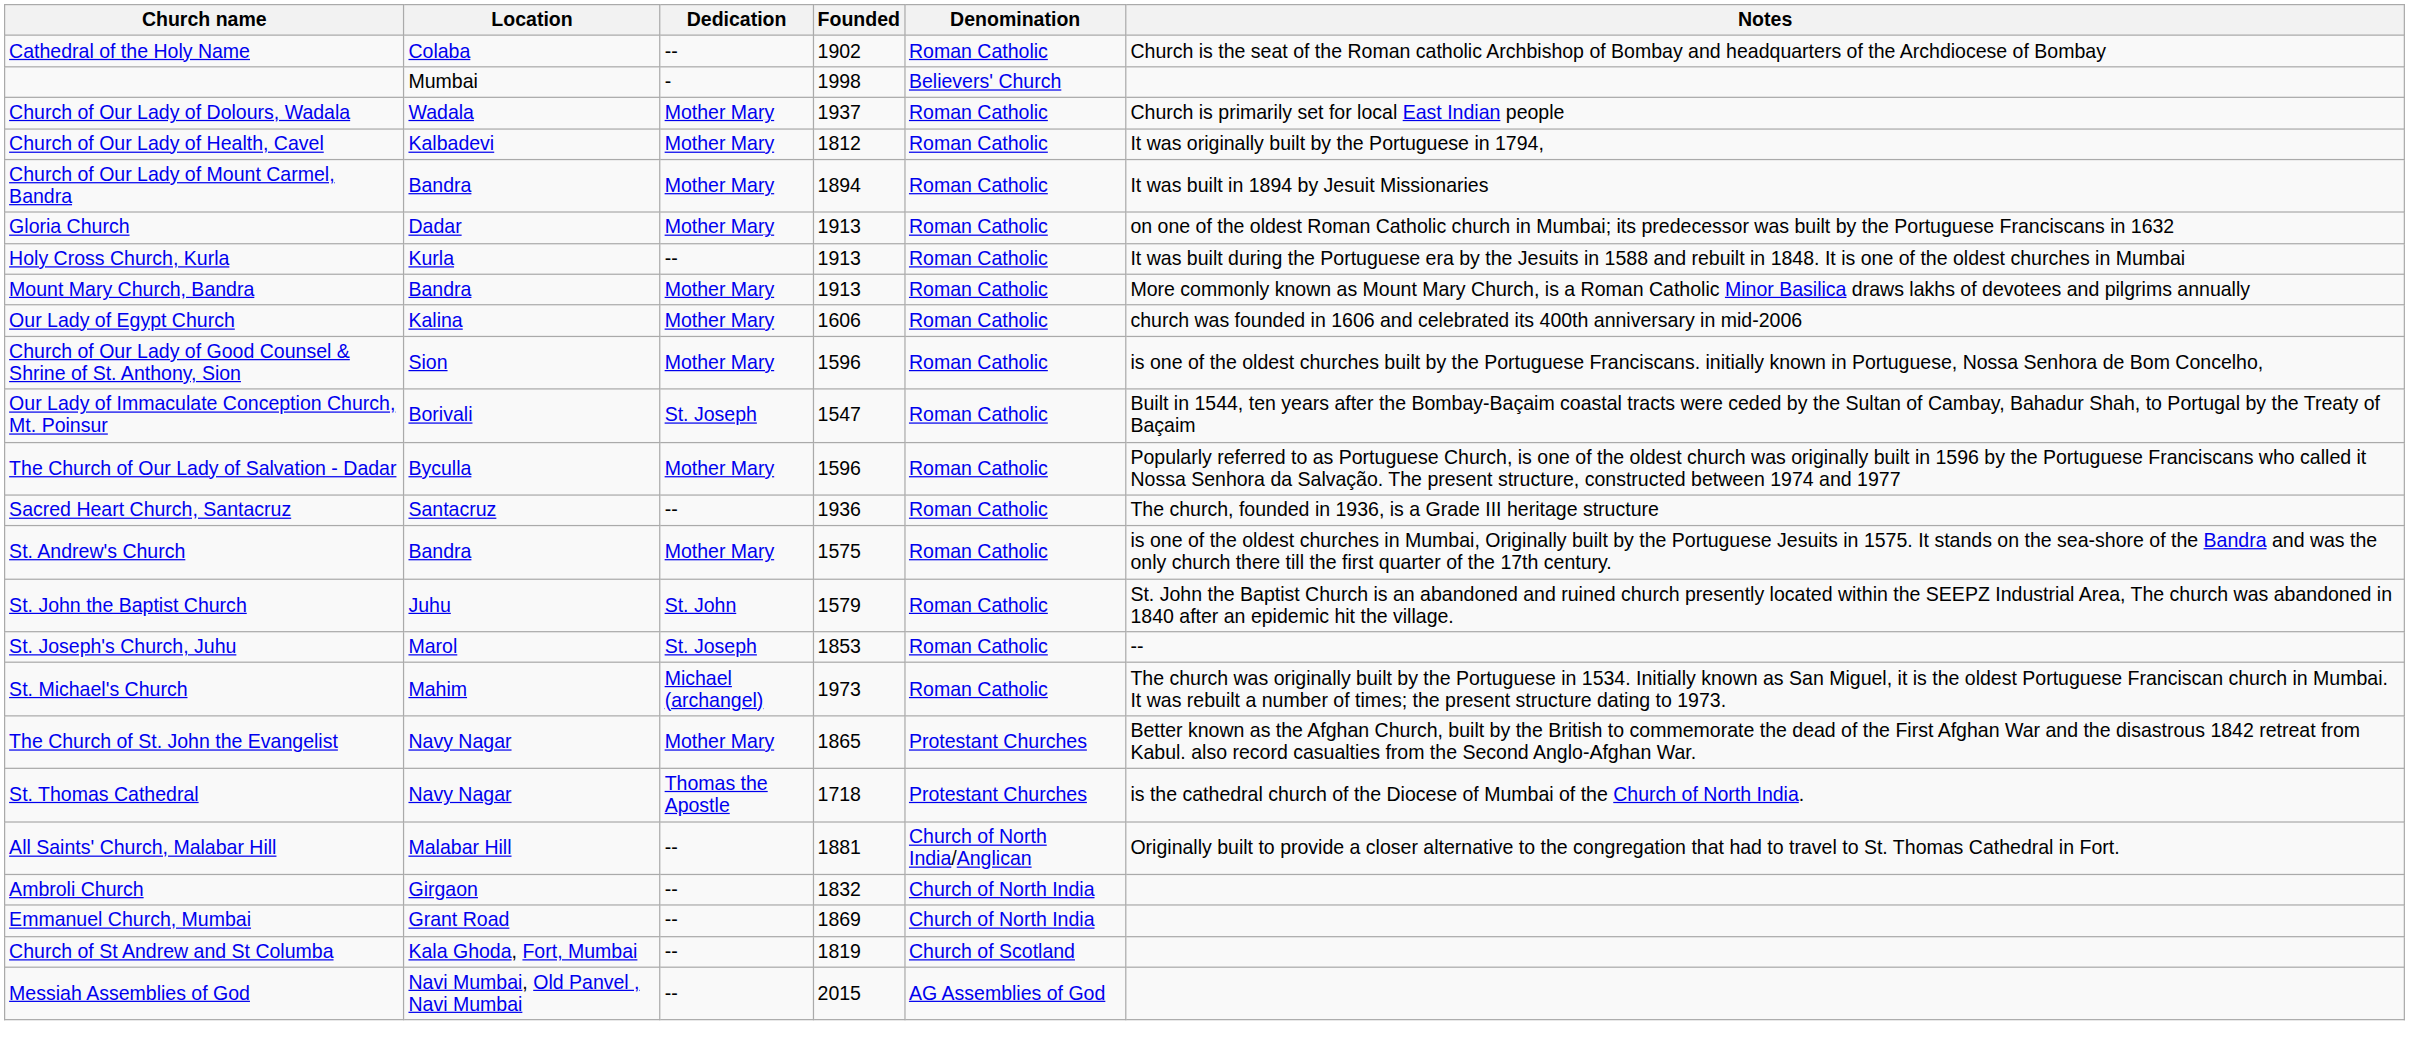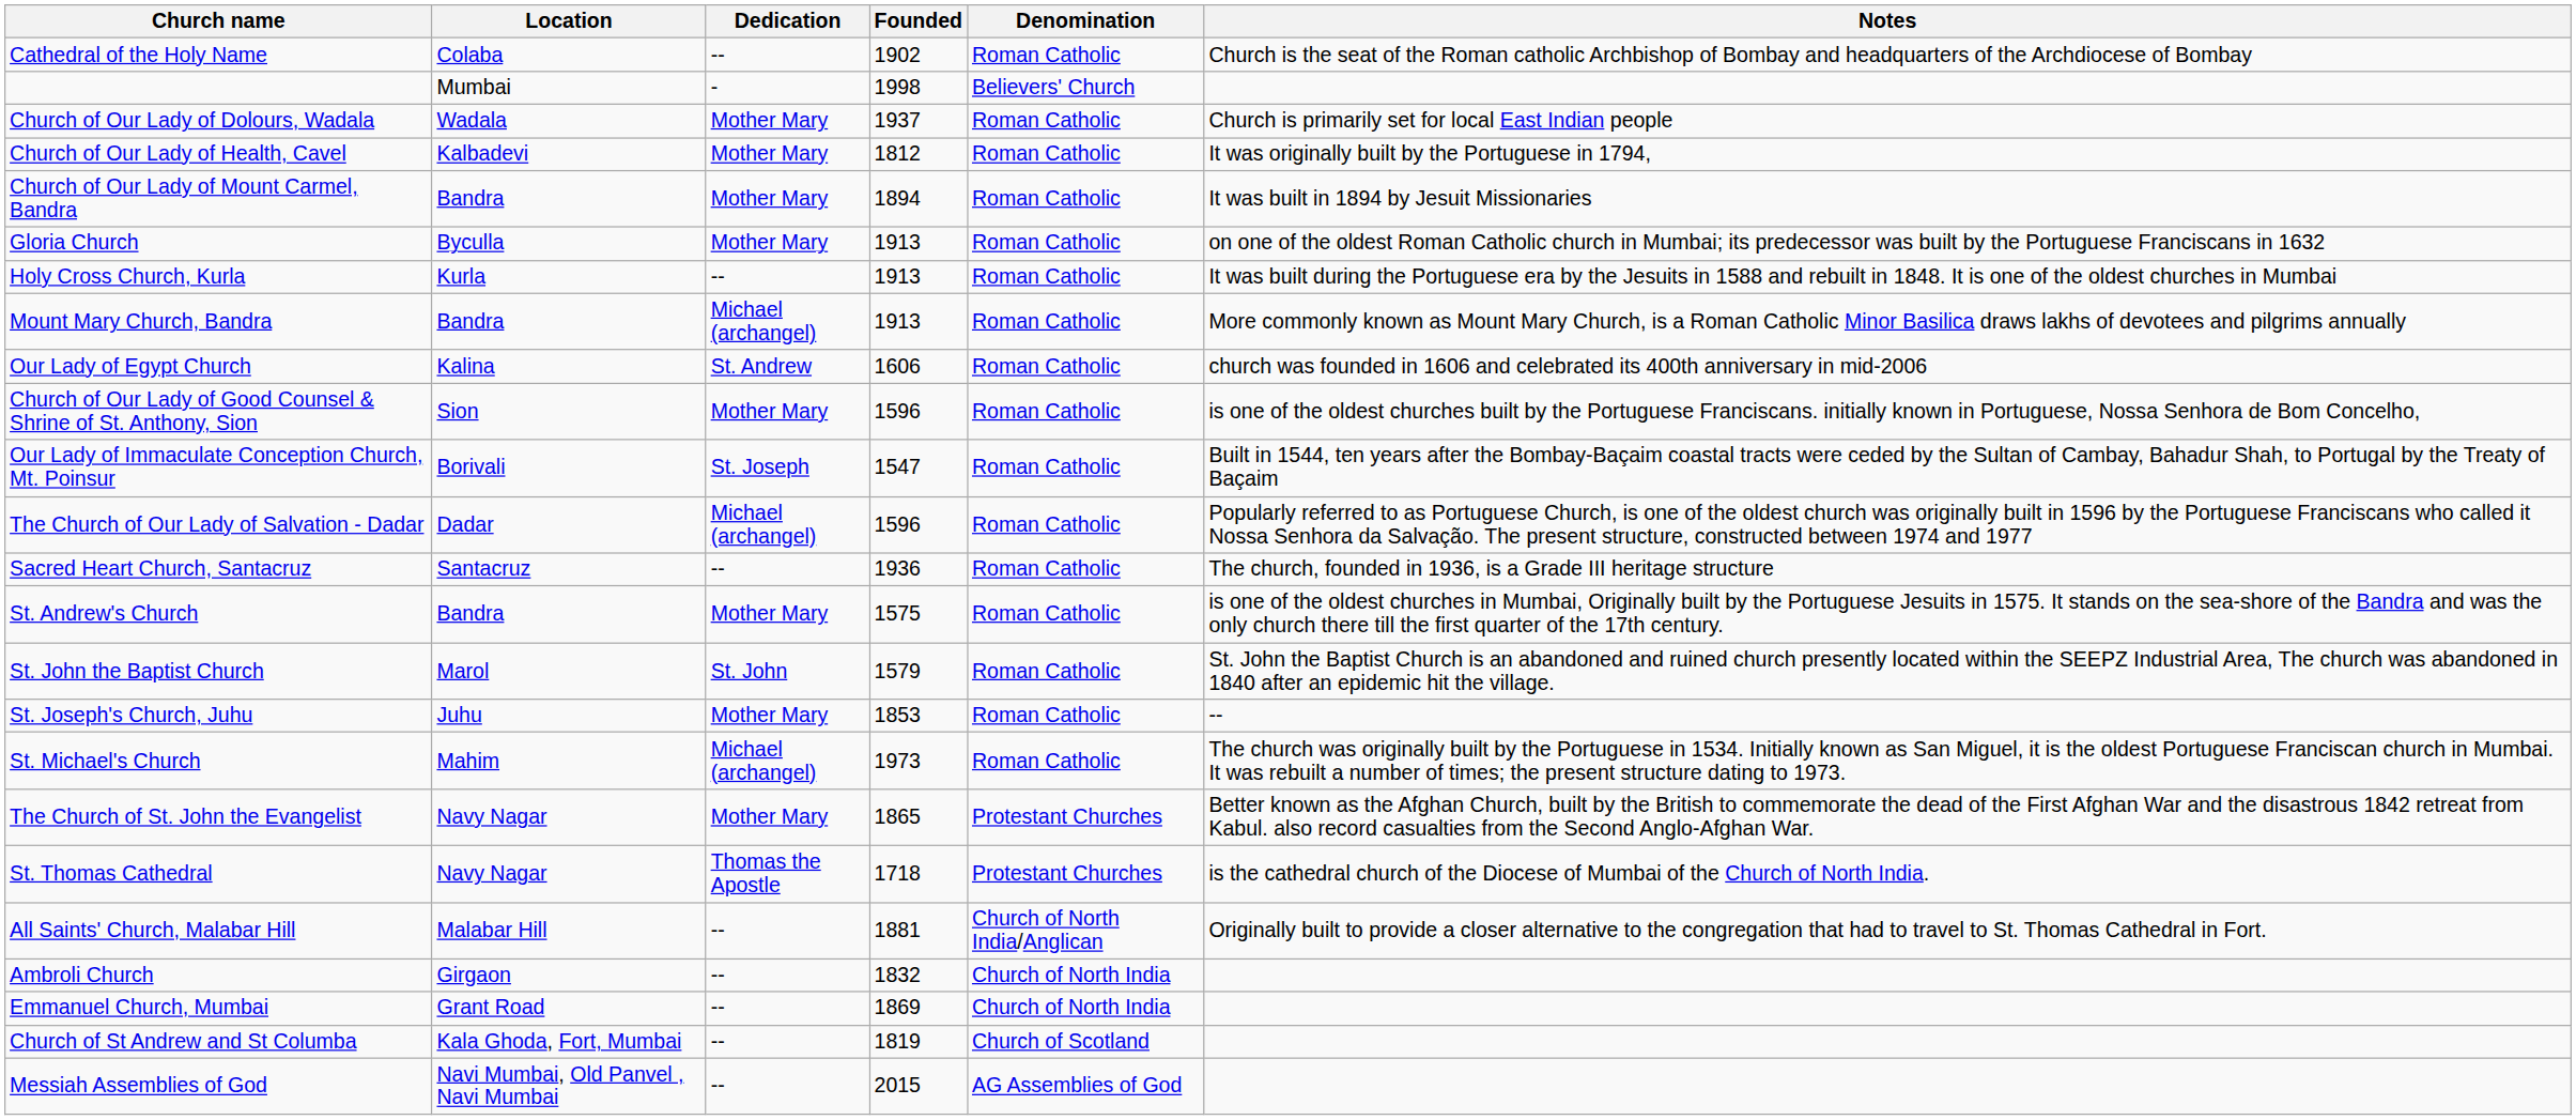Gloria Church | Location: Dadar -> Byculla
Mount Mary Church, Bandra | Dedication: Mother Mary -> Michael (archangel)
Our Lady of Egypt Church | Dedication: Mother Mary -> St. Andrew
The Church of Our Lady of Salvation - Dadar | Location: Byculla -> Dadar
The Church of Our Lady of Salvation - Dadar | Dedication: Mother Mary -> Michael (archangel)
St. John the Baptist Church | Location: Juhu -> Marol
St. Joseph's Church, Juhu | Location: Marol -> Juhu
St. Joseph's Church, Juhu | Dedication: St. Joseph -> Mother Mary
